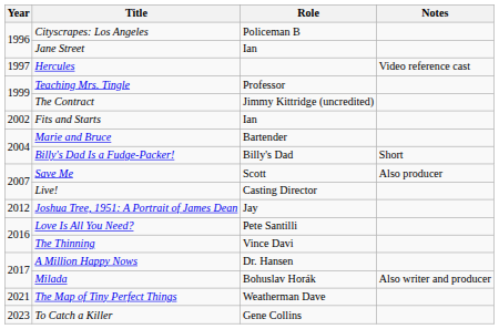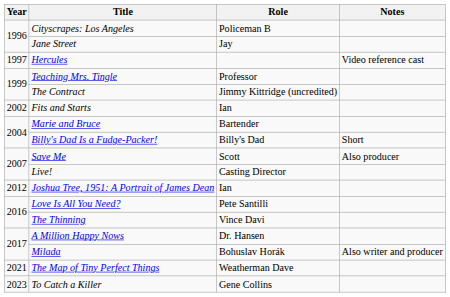Jane Street | Role: Ian -> Jay
Joshua Tree, 1951: A Portrait of James Dean | Role: Jay -> Ian
